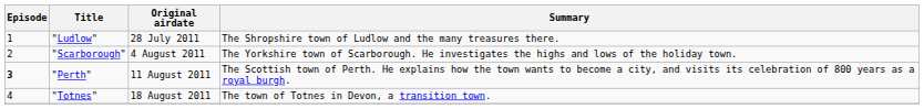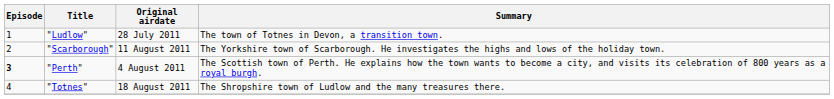"Ludlow" | Summary: The Shropshire town of Ludlow and the many treasures there. -> The town of Totnes in Devon, a transition town.
"Scarborough" | Original airdate: 4 August 2011 -> 11 August 2011
"Perth" | Original airdate: 11 August 2011 -> 4 August 2011
"Totnes" | Summary: The town of Totnes in Devon, a transition town. -> The Shropshire town of Ludlow and the many treasures there.
